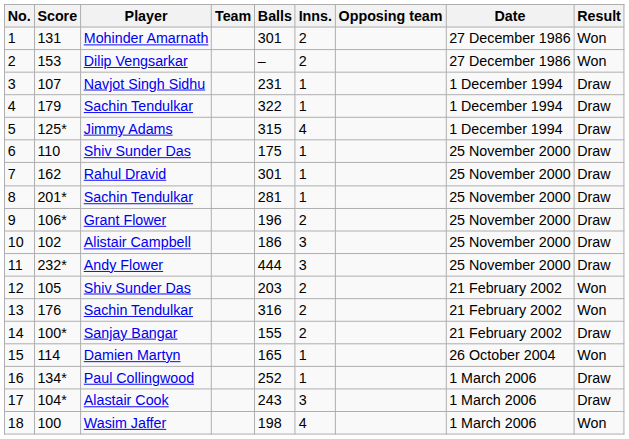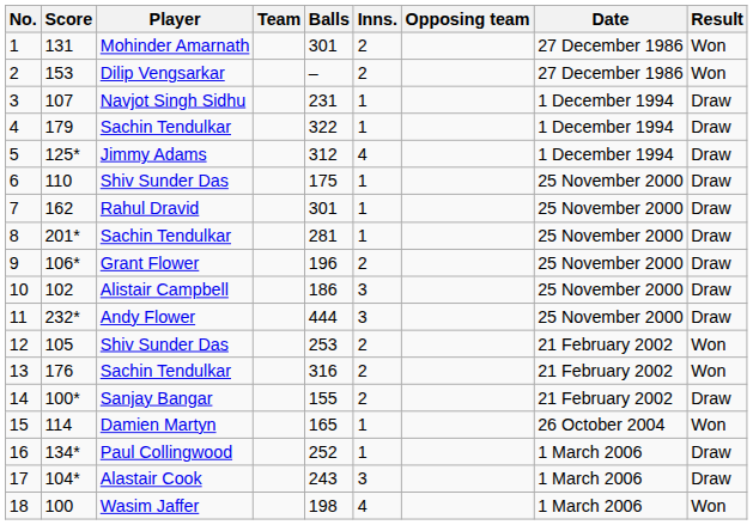5 | Balls: 315 -> 312
12 | Balls: 203 -> 253
